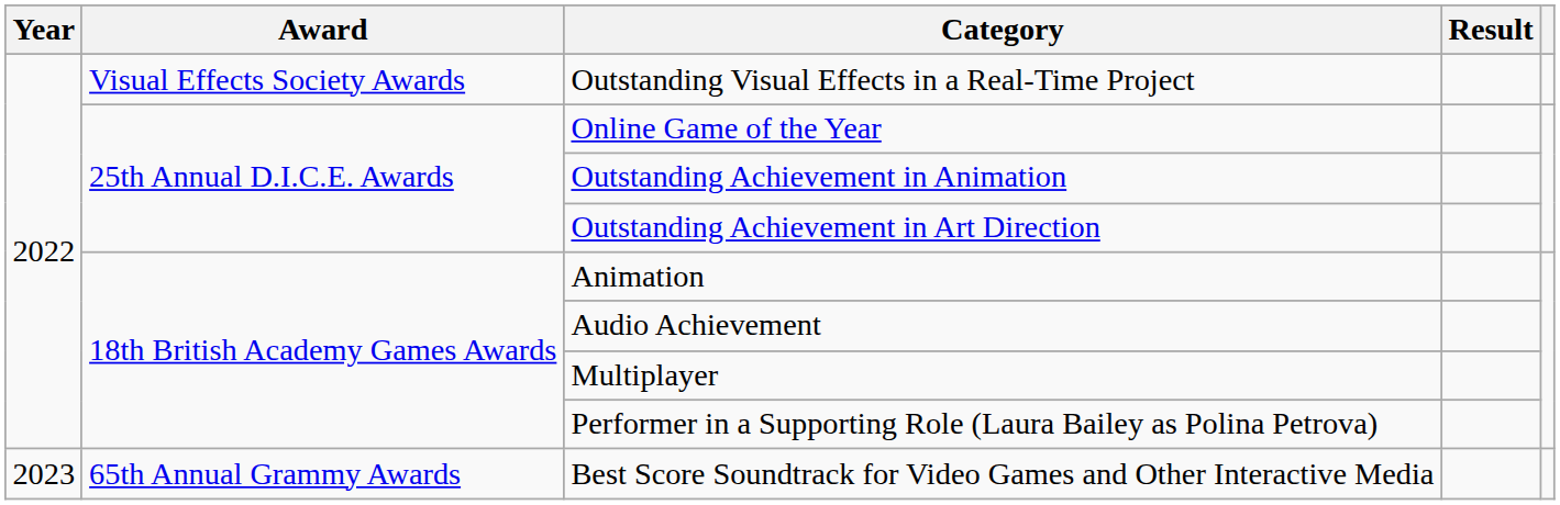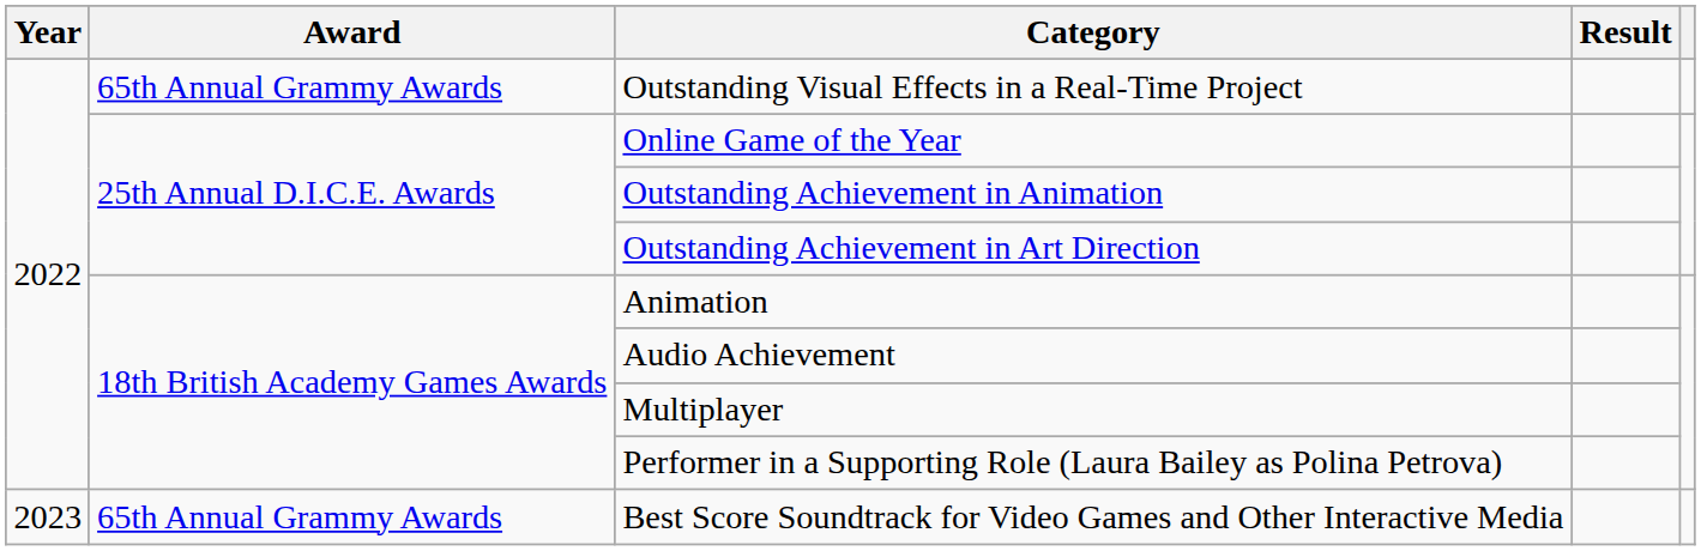Outstanding Visual Effects in a Real-Time Project | Award: Visual Effects Society Awards -> 65th Annual Grammy Awards
